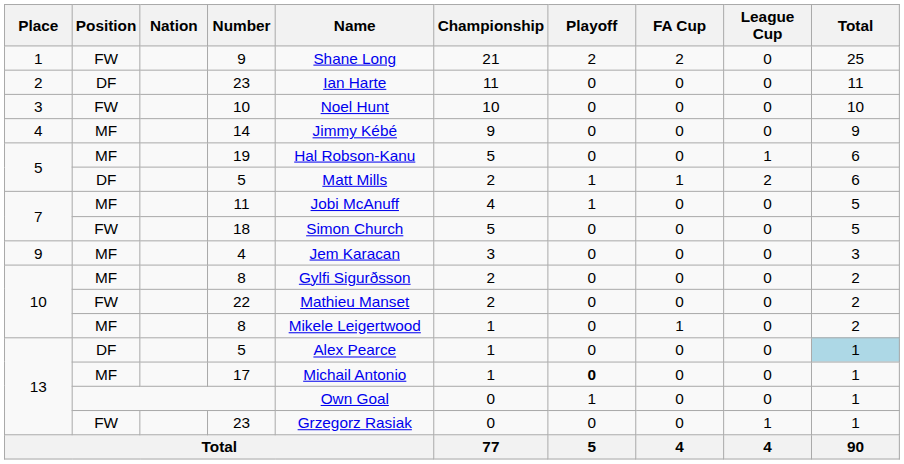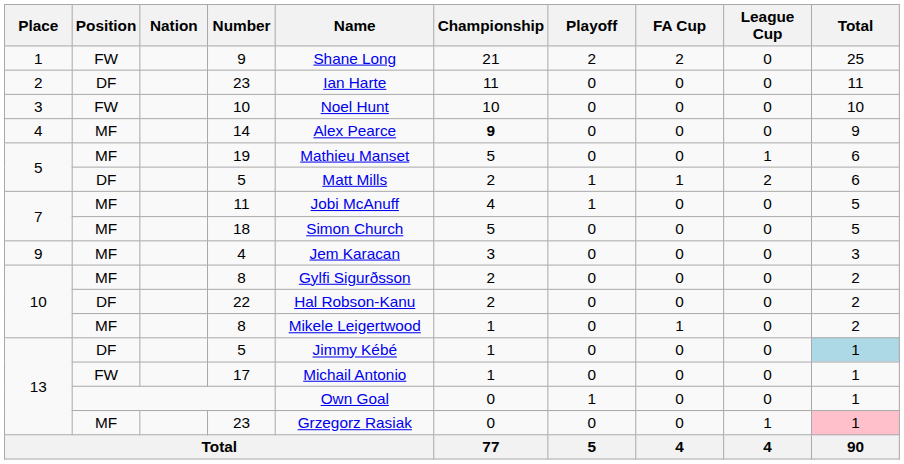14 | Name: Jimmy Kébé -> Alex Pearce
14 | Championship: normal -> bold
19 | Name: Hal Robson-Kanu -> Mathieu Manset
18 | Position: FW -> MF
22 | Position: FW -> DF
22 | Name: Mathieu Manset -> Hal Robson-Kanu
13 / 5 | Name: Alex Pearce -> Jimmy Kébé
17 | Position: MF -> FW
17 | Playoff: bold -> normal
13 / 23 | Position: FW -> MF
13 / 23 | Total: no background -> pink background
